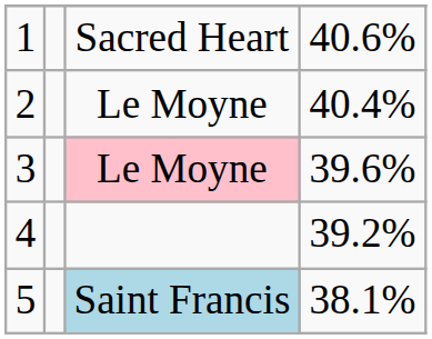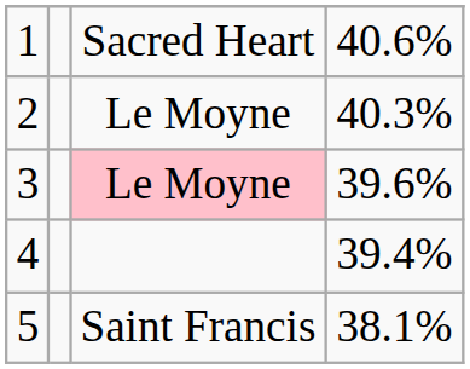2 | column 4: 40.4% -> 40.3%
4 | column 4: 39.2% -> 39.4%
5 | column 3: lightblue background -> no background
